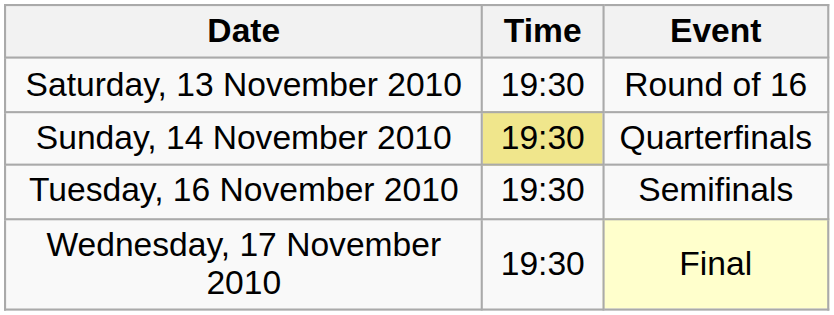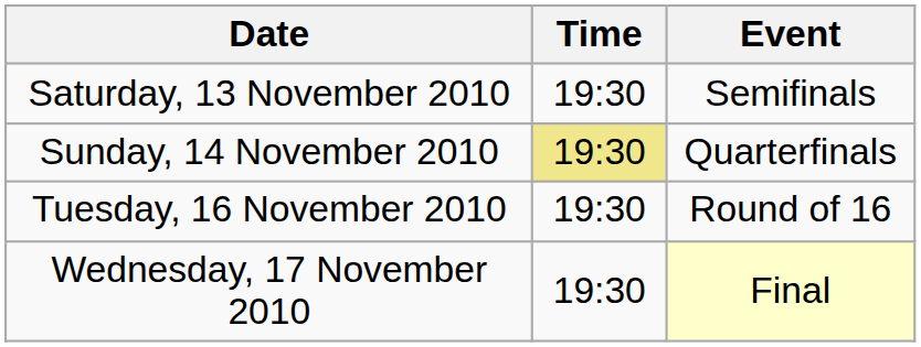Saturday, 13 November 2010 | Event: Round of 16 -> Semifinals
Tuesday, 16 November 2010 | Event: Semifinals -> Round of 16
